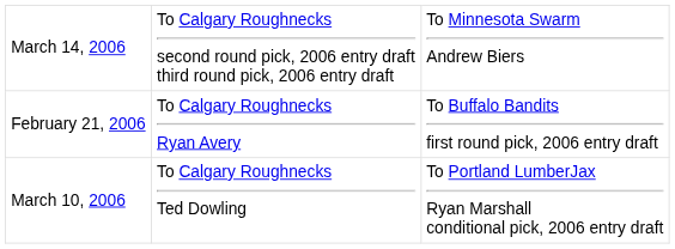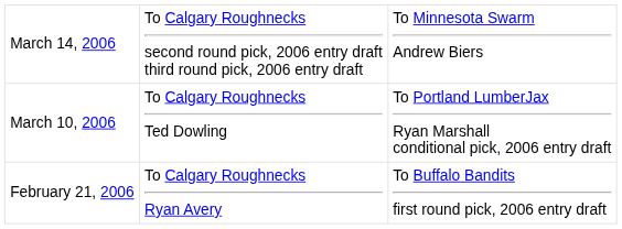rows swapped: March 10, 2006 <-> February 21, 2006
